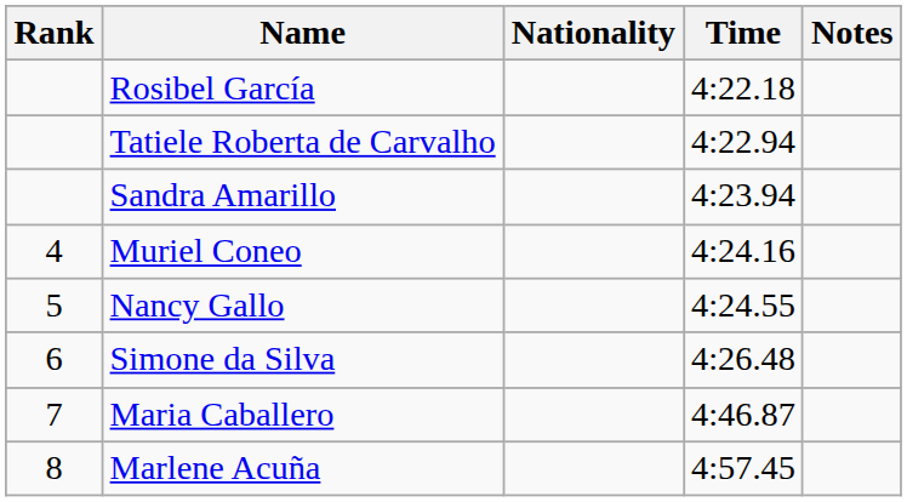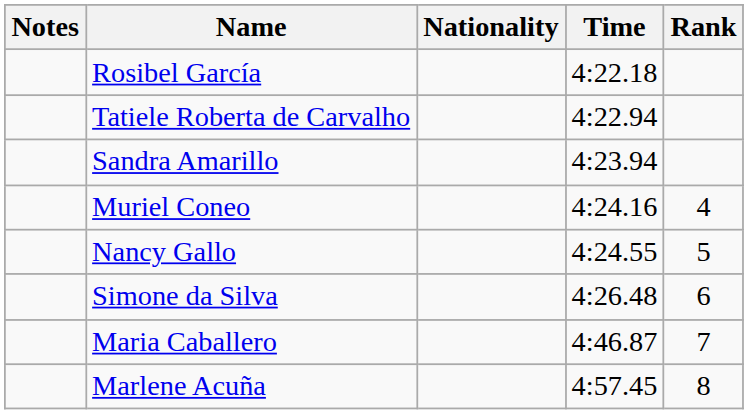columns swapped: Rank <-> Notes
